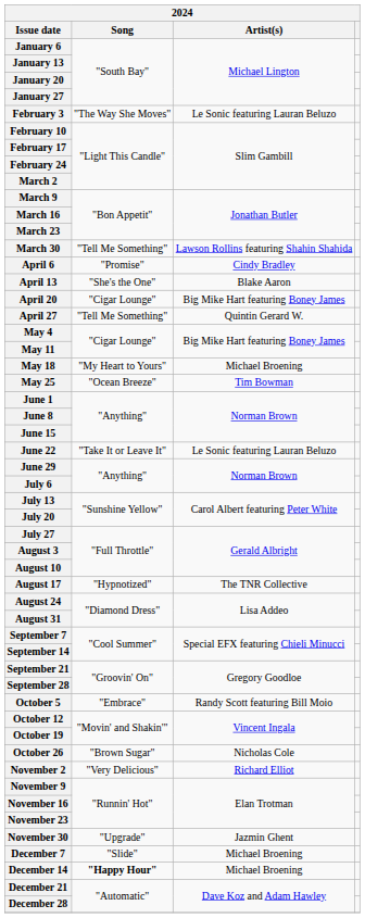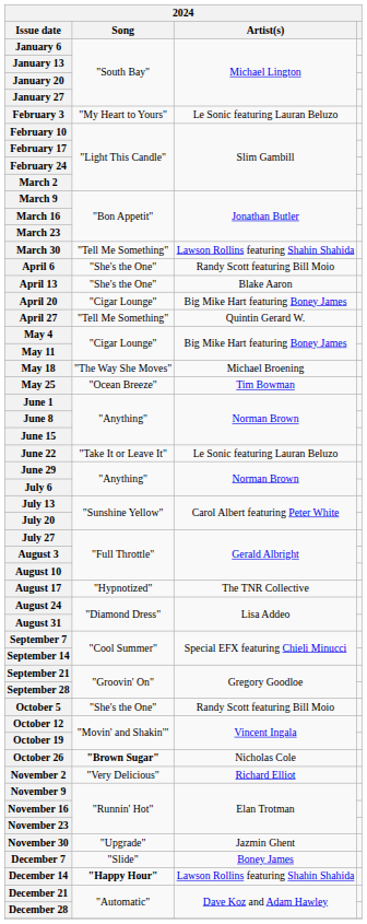February 3 | Song: "The Way She Moves" -> "My Heart to Yours"
April 6 | Song: "Promise" -> "She's the One"
April 6 | Artist(s): Cindy Bradley -> Randy Scott featuring Bill Moio
May 18 | Song: "My Heart to Yours" -> "The Way She Moves"
October 5 | Song: "Embrace" -> "She's the One"
October 26 | Song: normal -> bold
December 7 | Artist(s): Michael Broening -> Boney James
December 14 | Artist(s): Michael Broening -> Lawson Rollins featuring Shahin Shahida
